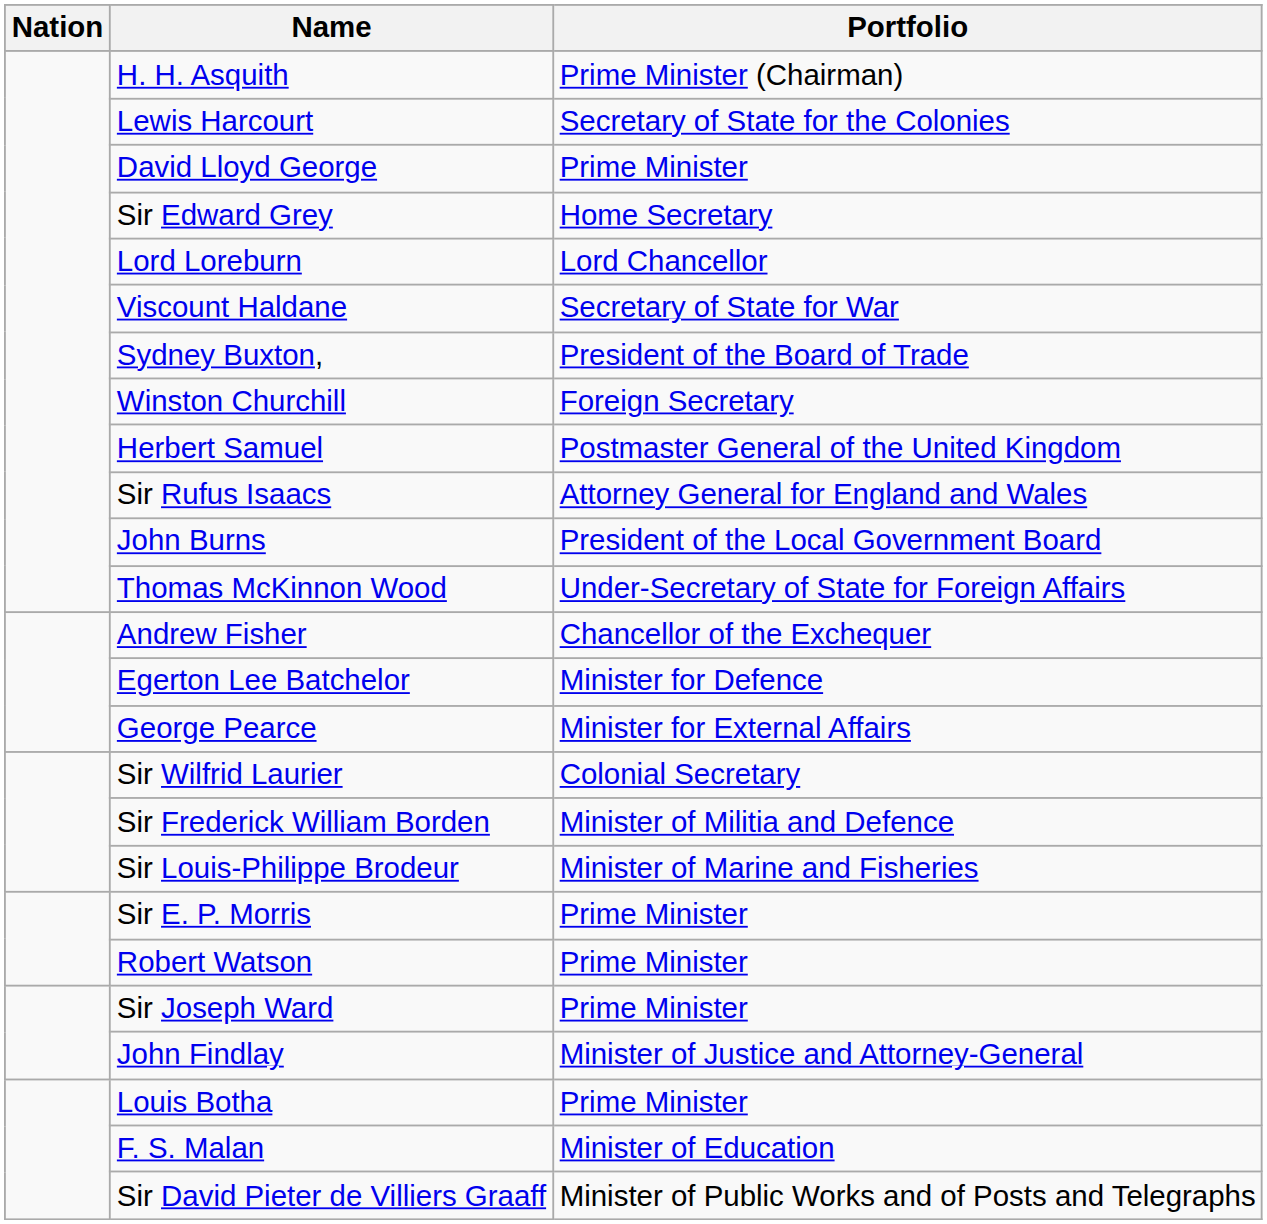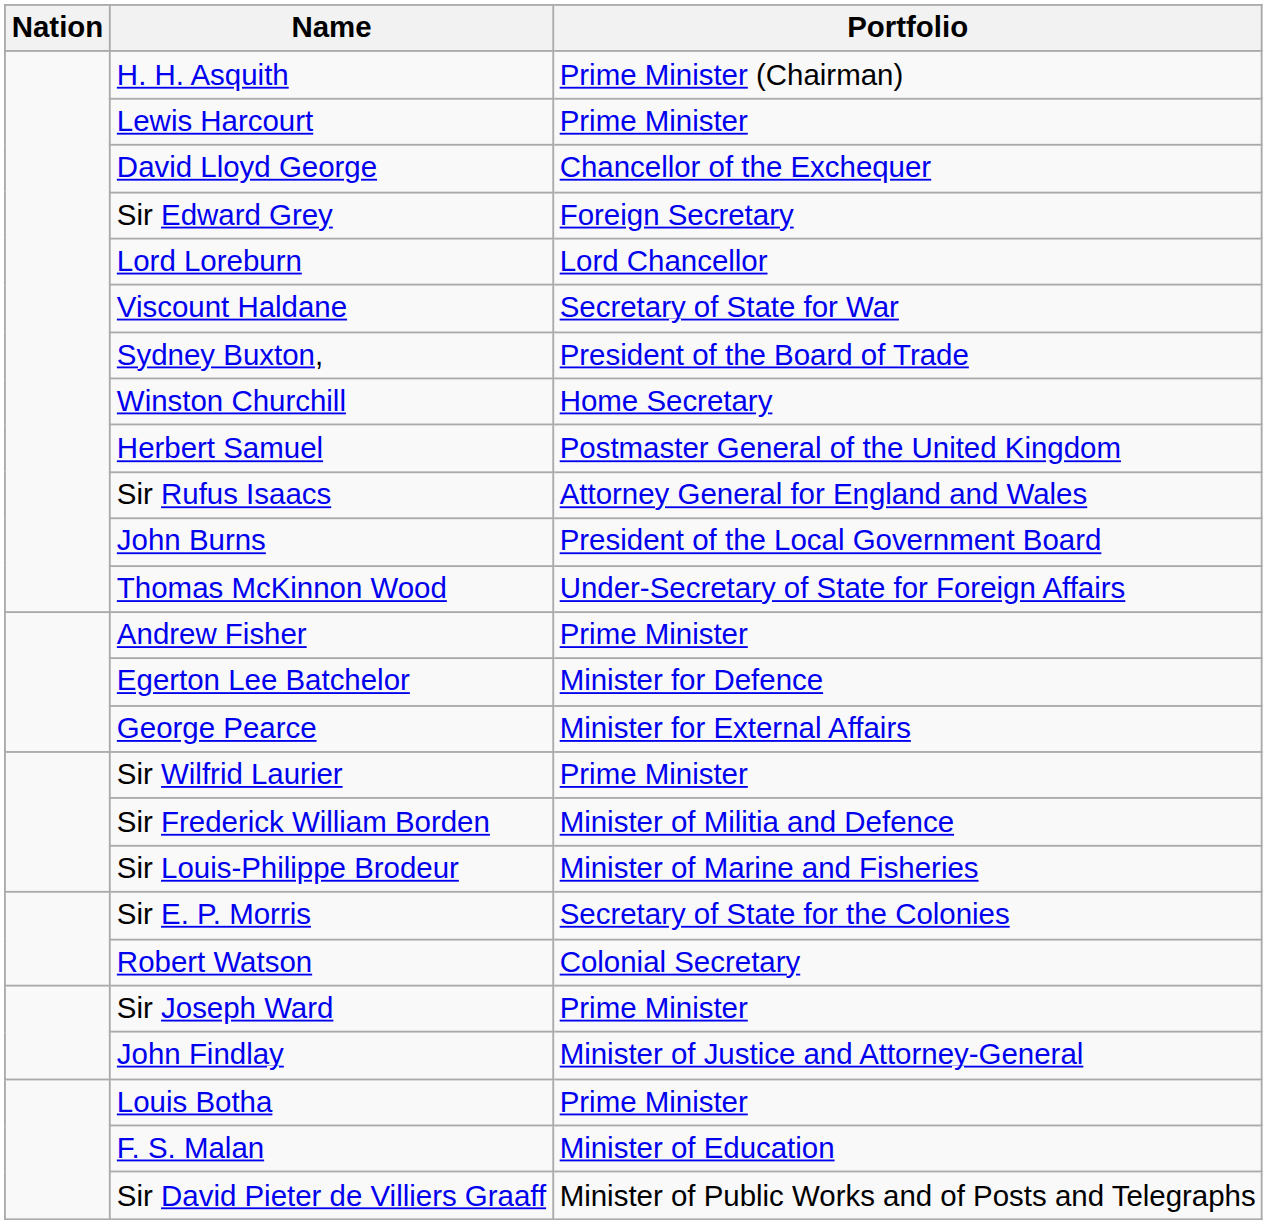Lewis Harcourt | Portfolio: Secretary of State for the Colonies -> Prime Minister
David Lloyd George | Portfolio: Prime Minister -> Chancellor of the Exchequer
Sir Edward Grey | Portfolio: Home Secretary -> Foreign Secretary
Winston Churchill | Portfolio: Foreign Secretary -> Home Secretary
Andrew Fisher | Portfolio: Chancellor of the Exchequer -> Prime Minister
Sir Wilfrid Laurier | Portfolio: Colonial Secretary -> Prime Minister
Sir E. P. Morris | Portfolio: Prime Minister -> Secretary of State for the Colonies
Robert Watson | Portfolio: Prime Minister -> Colonial Secretary
